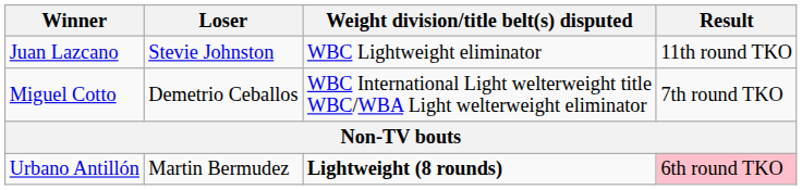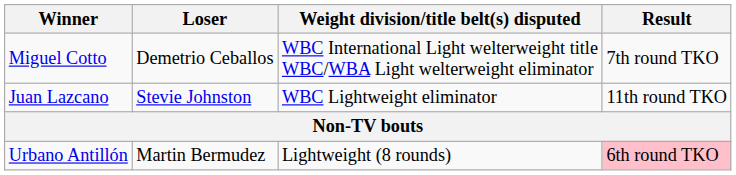rows swapped: Miguel Cotto <-> Juan Lazcano
Urbano Antillón | Weight division/title belt(s) disputed: bold -> normal
